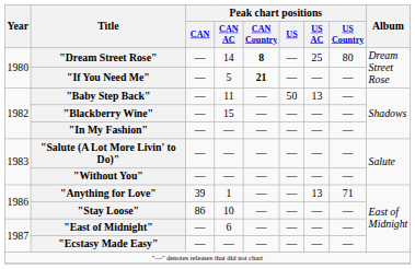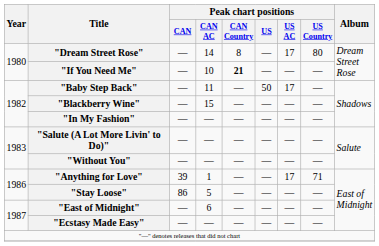"Dream Street Rose" | Peak chart positions / CAN Country: bold -> normal
"Dream Street Rose" | Peak chart positions / US AC: 25 -> 17
"If You Need Me" | Peak chart positions / CAN AC: 5 -> 10
"Baby Step Back" | Peak chart positions / US AC: 13 -> 17
"Anything for Love" | Peak chart positions / US AC: 13 -> 17
"Stay Loose" | Peak chart positions / CAN AC: 10 -> 5
